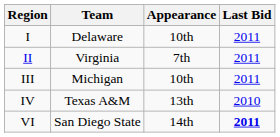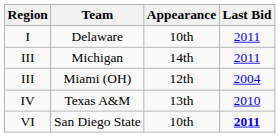- row: II | Virginia | 7th | 2011
Michigan | Appearance: 10th -> 14th
+ row: III | Miami (OH) | 12th | 2004
San Diego State | Appearance: 14th -> 10th
